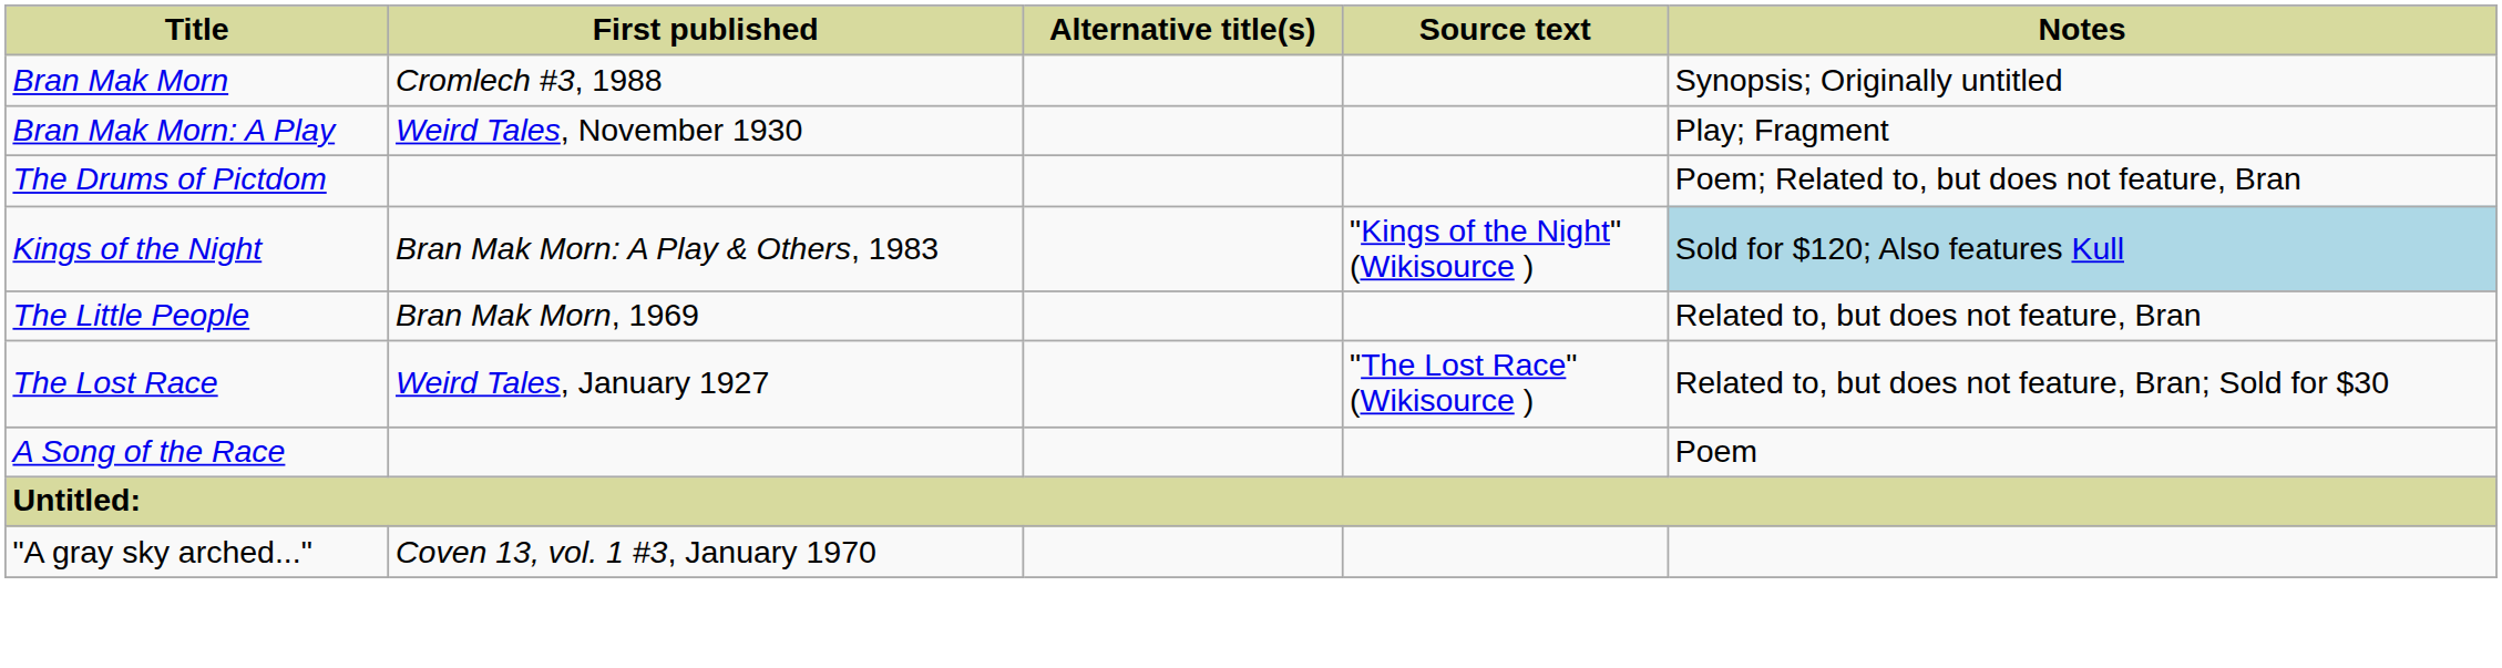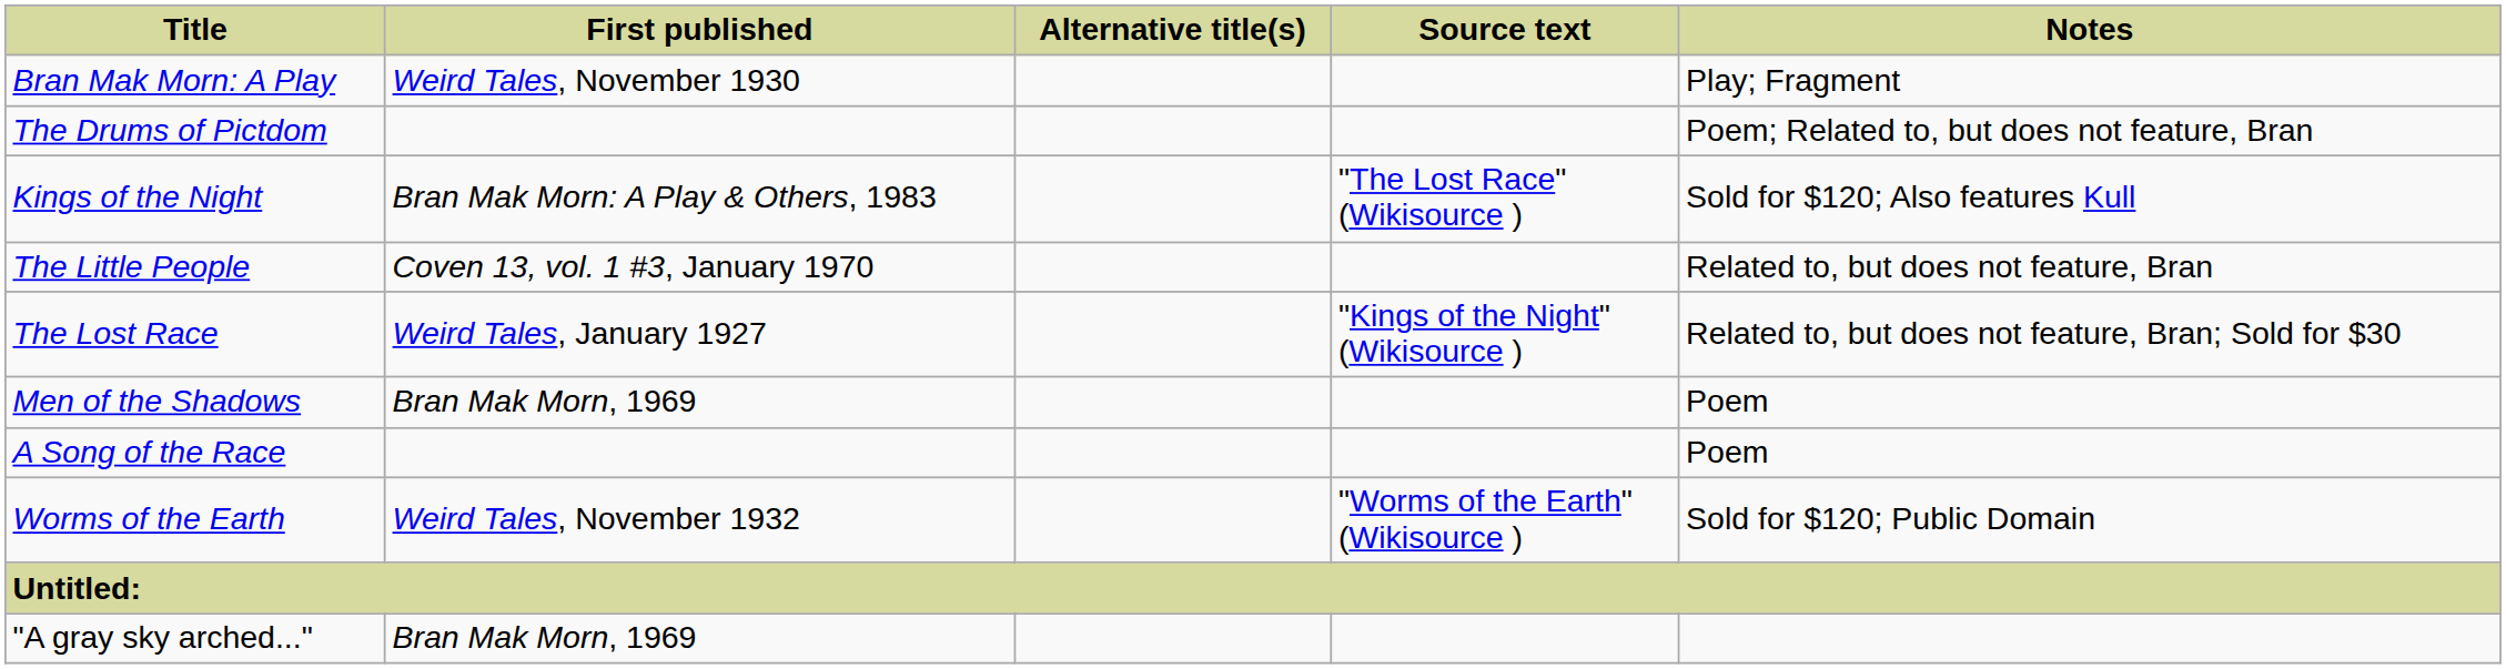- row: Bran Mak Morn | Cromlech #3, 1988 | Synopsis; Originally untitled
Kings of the Night | Source text: "Kings of the Night" (Wikisource ) -> "The Lost Race" (Wikisource )
Kings of the Night | Notes: lightblue background -> no background
The Little People | First published: Bran Mak Morn, 1969 -> Coven 13, vol. 1 #3, January 1970
The Lost Race | Source text: "The Lost Race" (Wikisource ) -> "Kings of the Night" (Wikisource )
+ row: Men of the Shadows | Bran Mak Morn, 1969 | Poem
+ row: Worms of the Earth | Weird Tales, November 1932 | "Worms of the Earth" (Wikisource ) | Sold for $120; Public Domain
"A gray sky arched..." | First published: Coven 13, vol. 1 #3, January 1970 -> Bran Mak Morn, 1969
